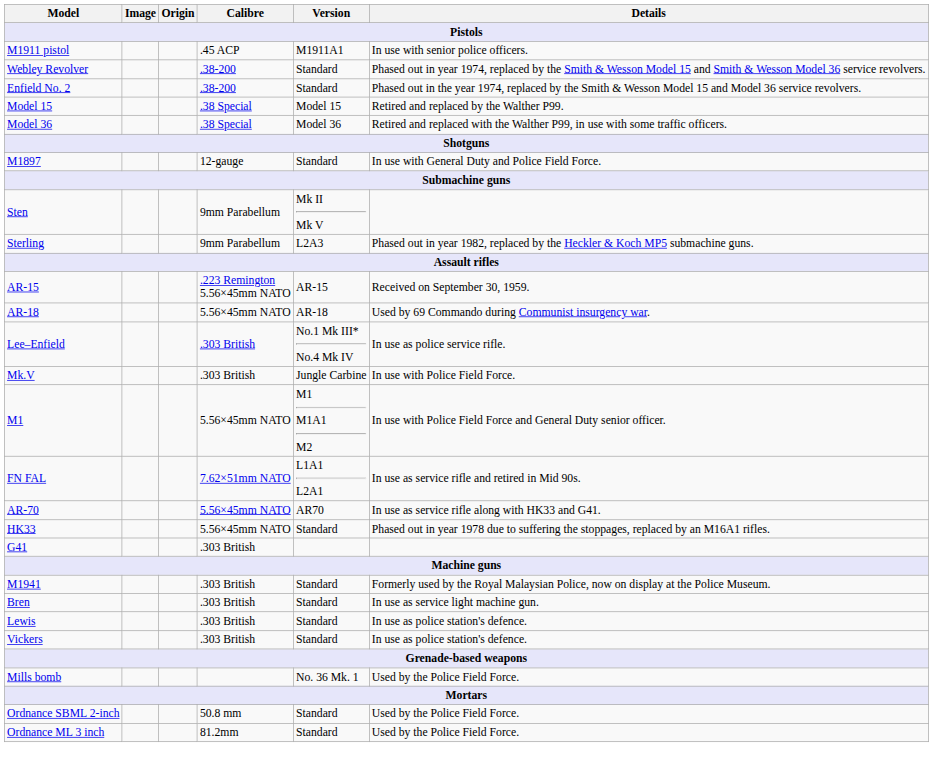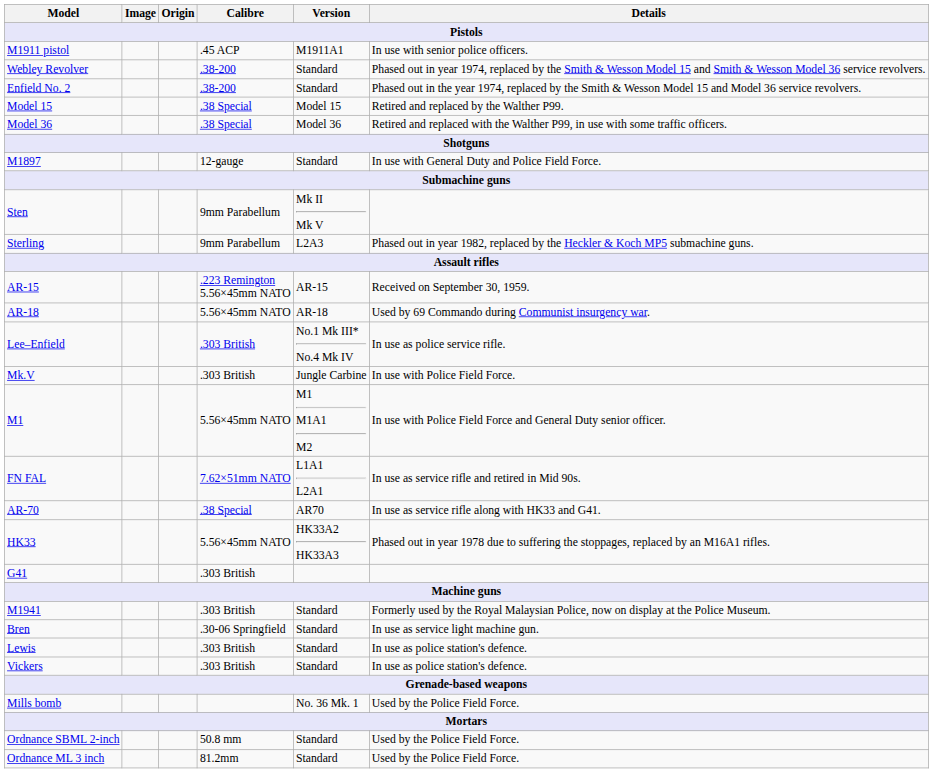AR-70 | Calibre: 5.56×45mm NATO -> .38 Special
HK33 | Version: Standard -> HK33A2 HK33A3
Bren | Calibre: .303 British -> .30-06 Springfield
